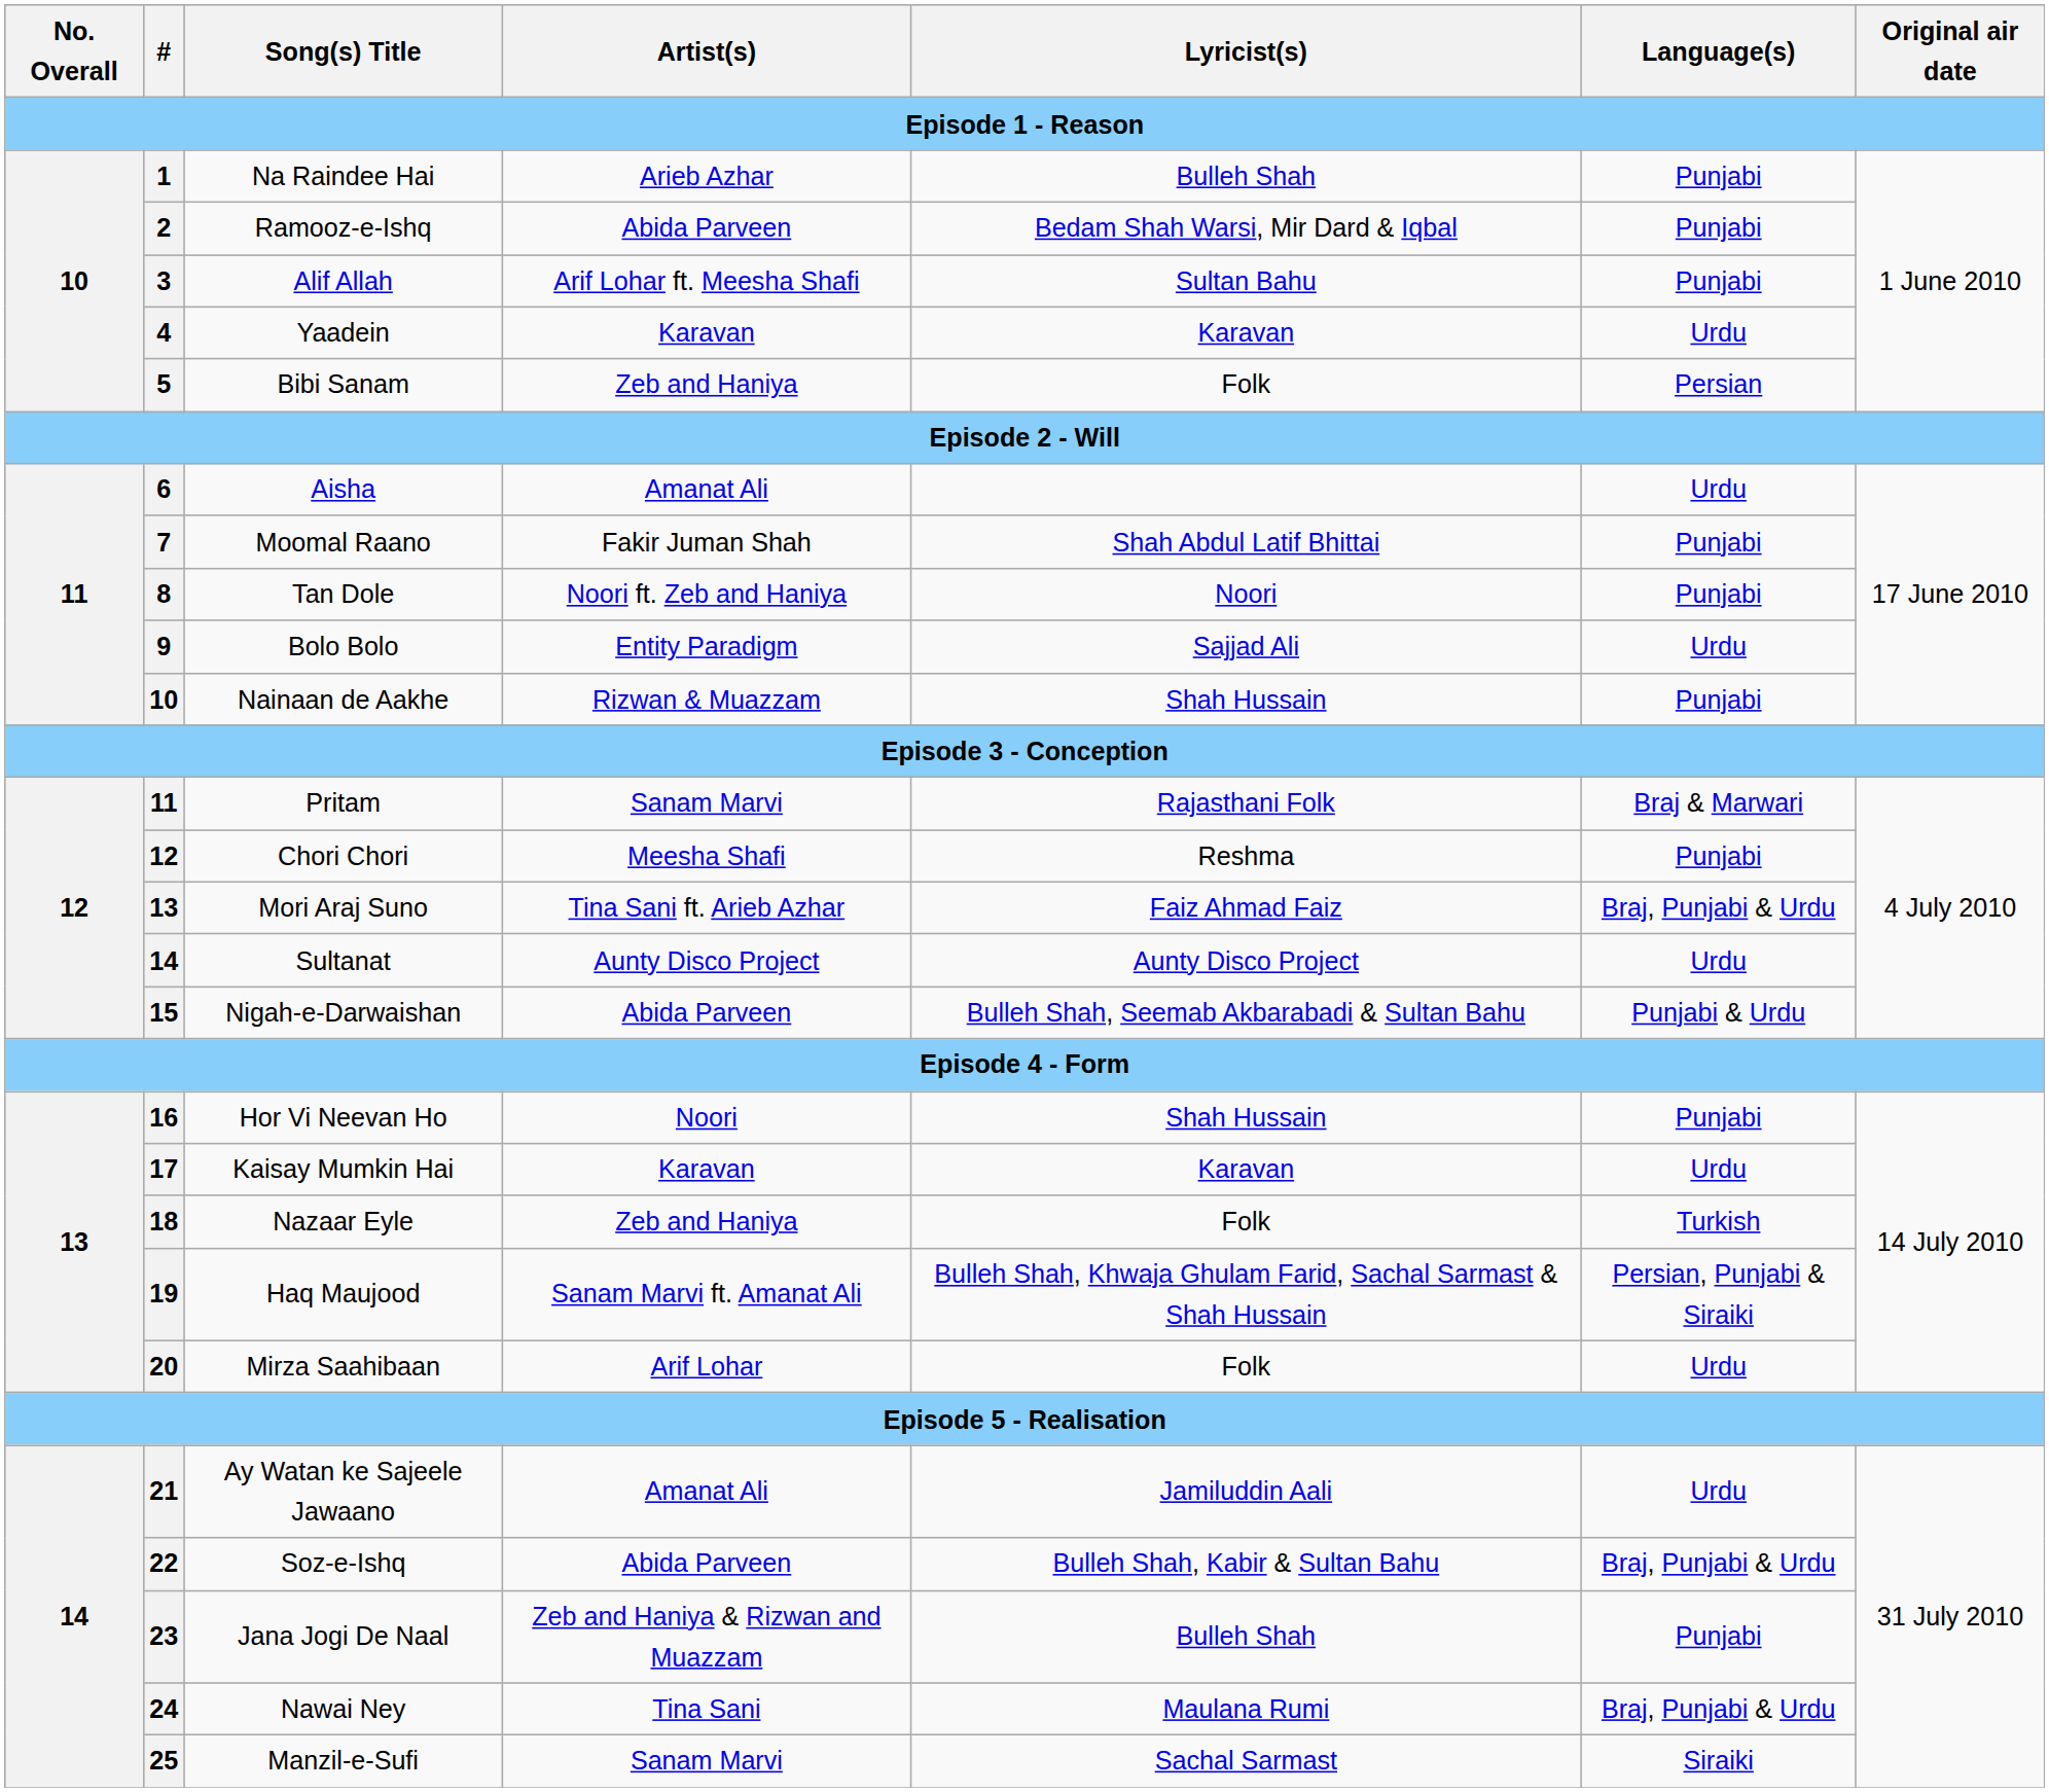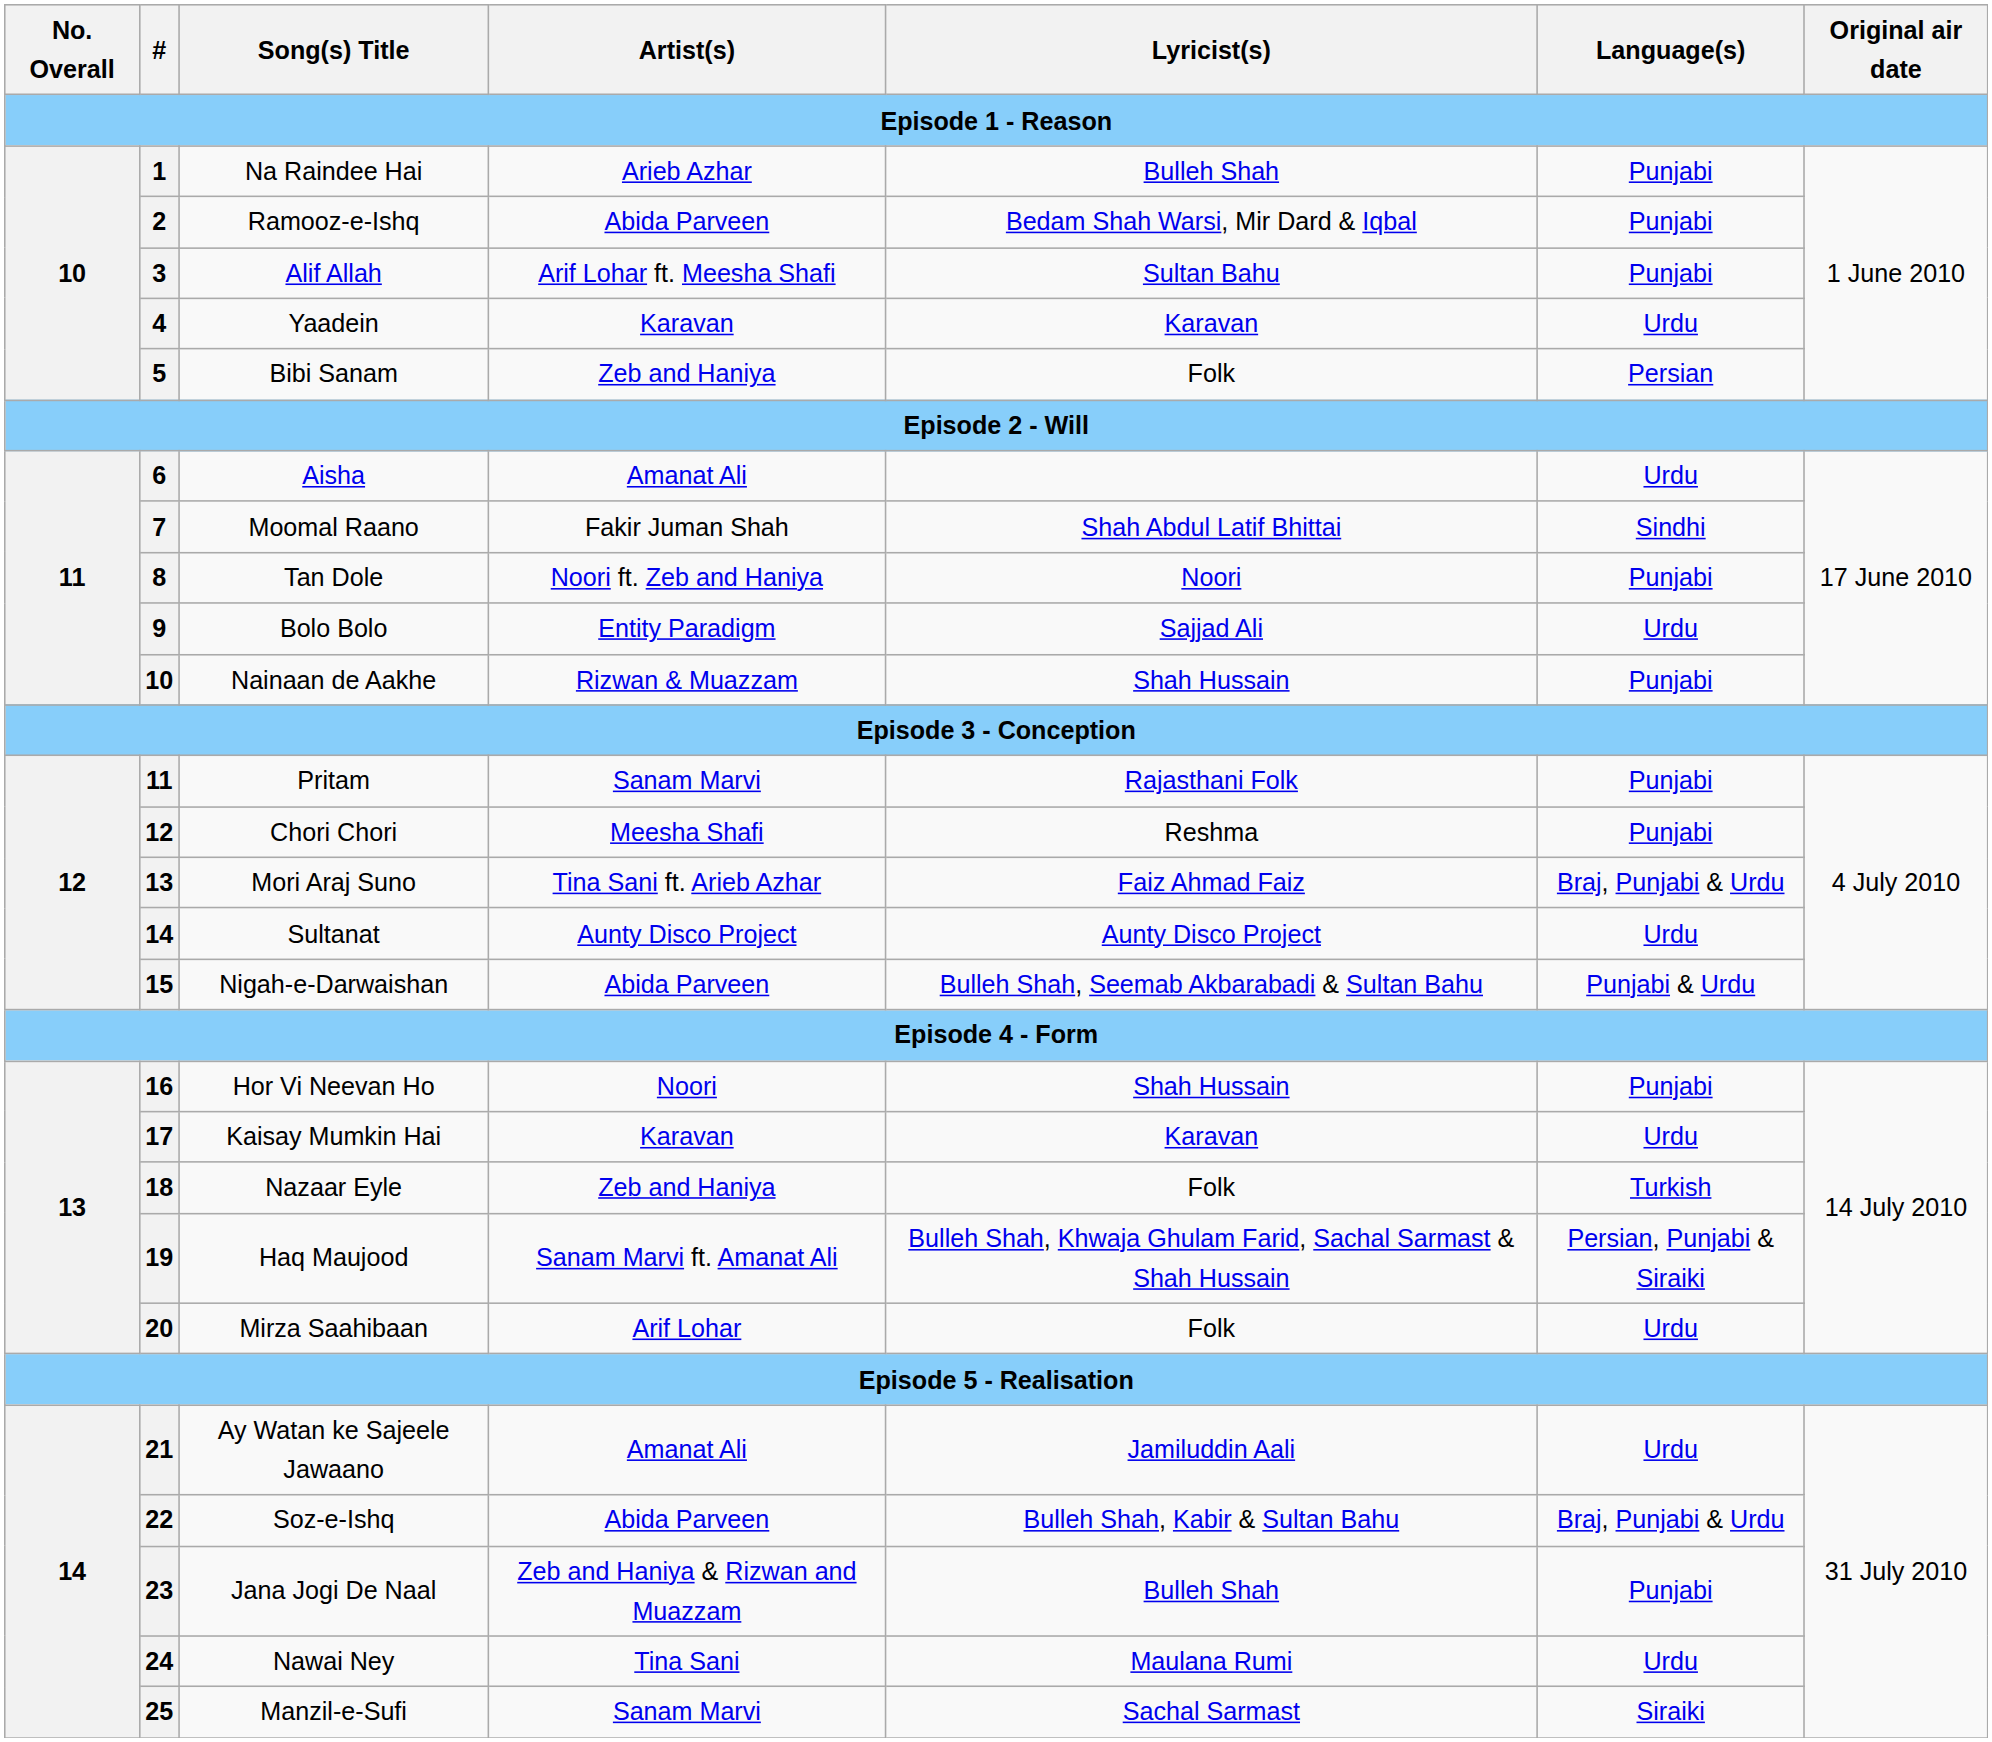Moomal Raano | Language(s): Punjabi -> Sindhi
Pritam | Language(s): Braj & Marwari -> Punjabi
Nawai Ney | Language(s): Braj, Punjabi & Urdu -> Urdu
